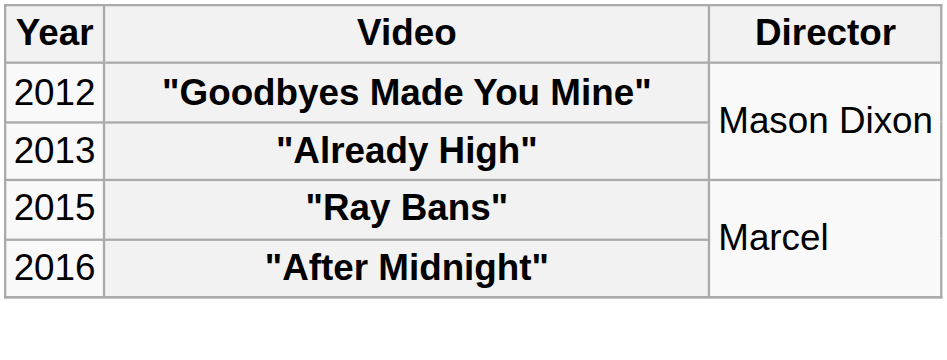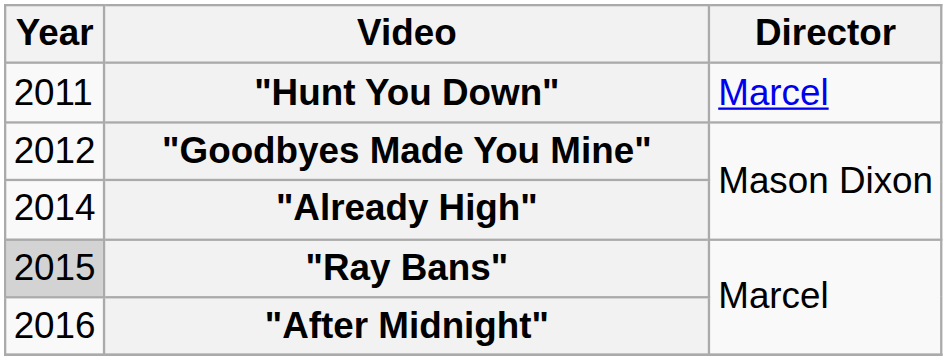+ row: 2011 | "Hunt You Down" | Marcel
"Already High" | Year: 2013 -> 2014
"Ray Bans" | Year: no background -> lightgrey background
